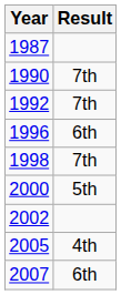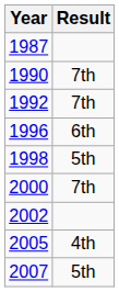1998 | Result: 7th -> 5th
2000 | Result: 5th -> 7th
2007 | Result: 6th -> 5th
